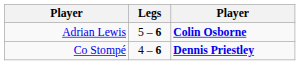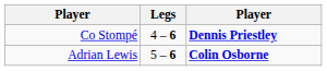rows swapped: Co Stompé <-> Adrian Lewis
